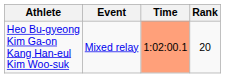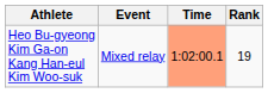Heo Bu-gyeong Kim Ga-on Kang Han-eul Kim Woo-suk | Rank: 20 -> 19
